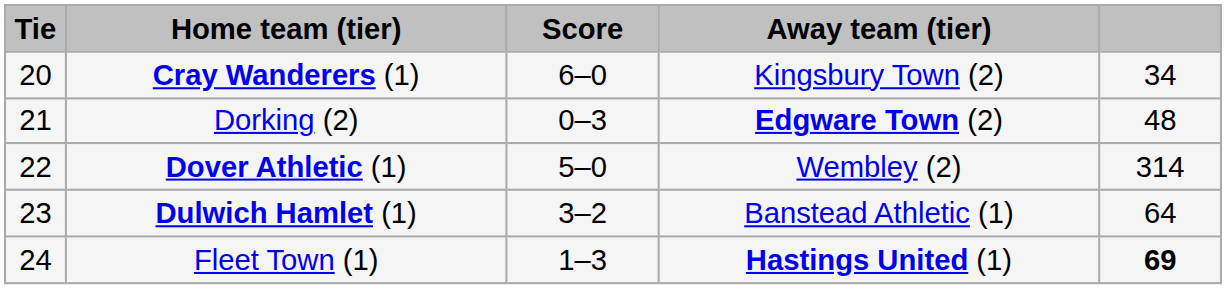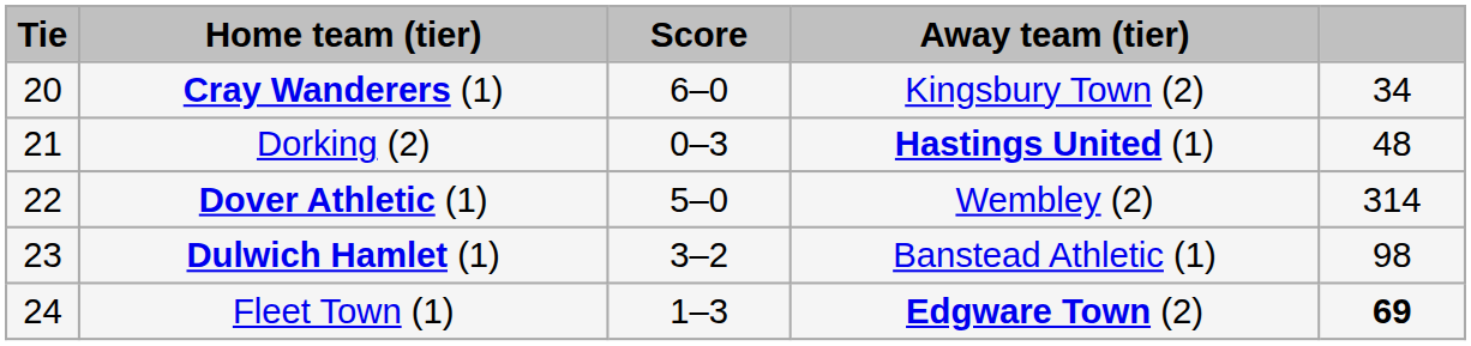Dorking (2) | Away team (tier): Edgware Town (2) -> Hastings United (1)
Dulwich Hamlet (1) | column 5: 64 -> 98
Fleet Town (1) | Away team (tier): Hastings United (1) -> Edgware Town (2)
